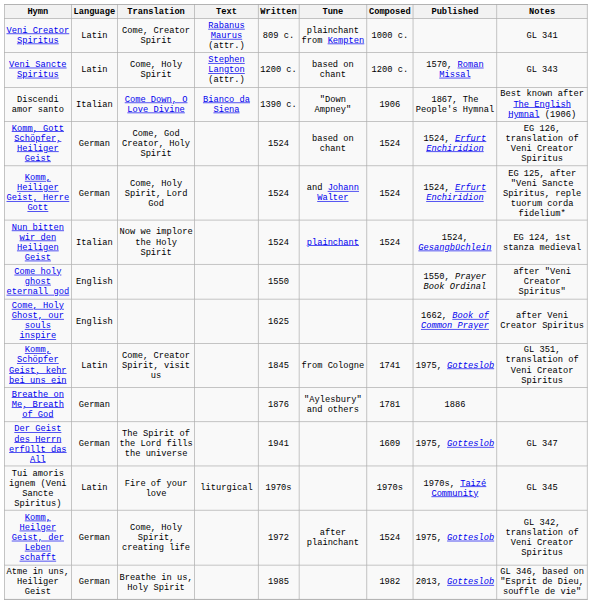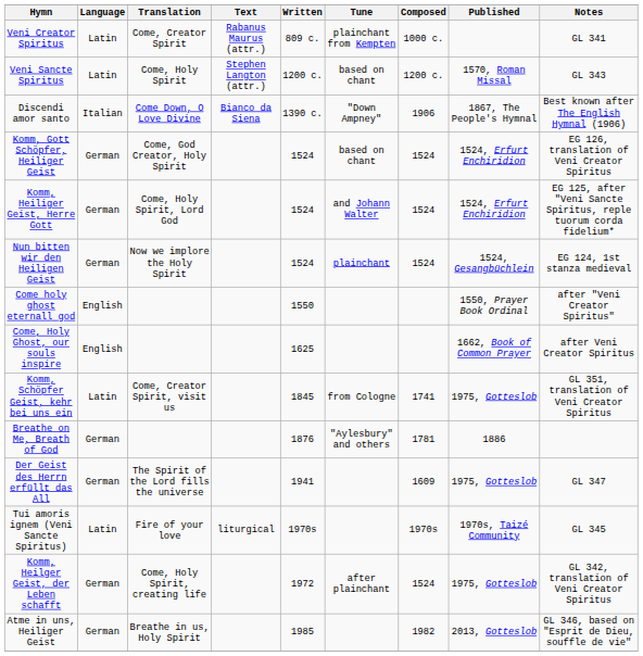Nun bitten wir den Heiligen Geist | Language: Italian -> German
